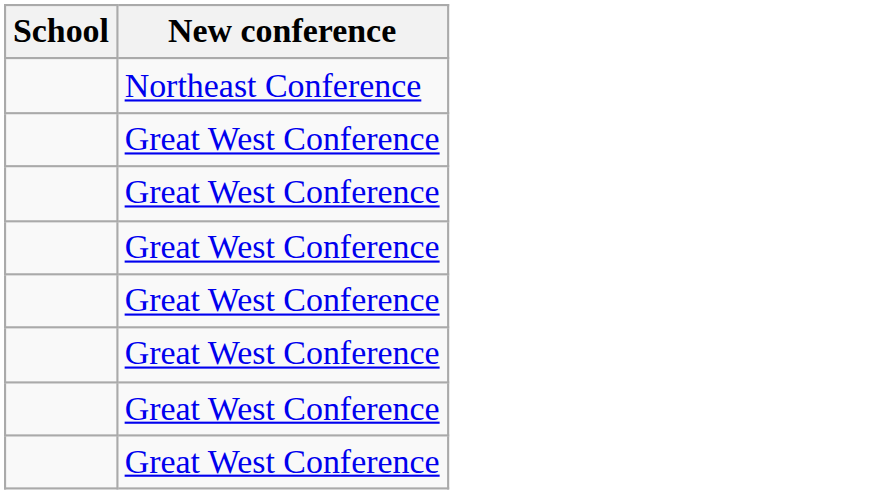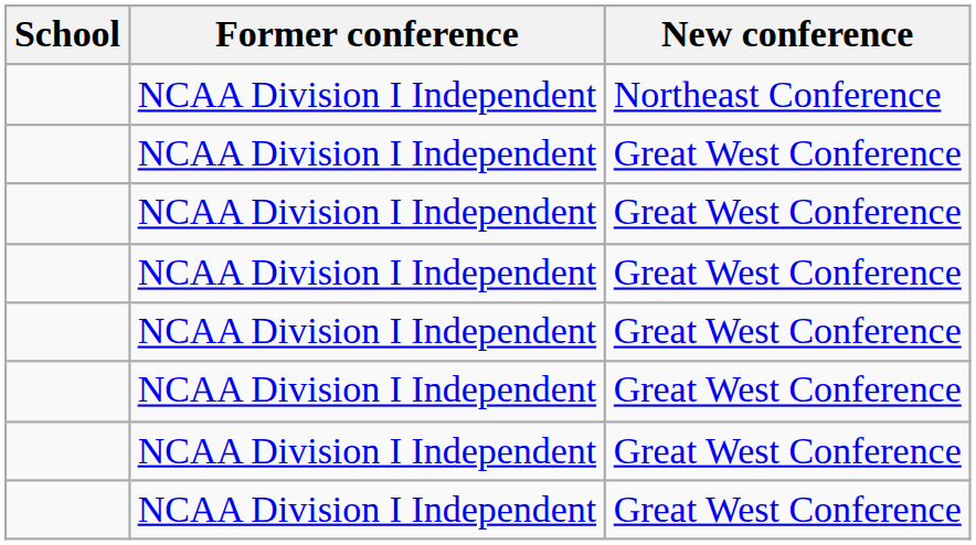+ column: Former conference | NCAA Division I Independent | NCAA Division I Independent | NCAA Division I Independent | NCAA Division I Independent | NCAA Division I Independent | NCAA Division I Independent | NCAA Division I Independent | NCAA Division I Independent
